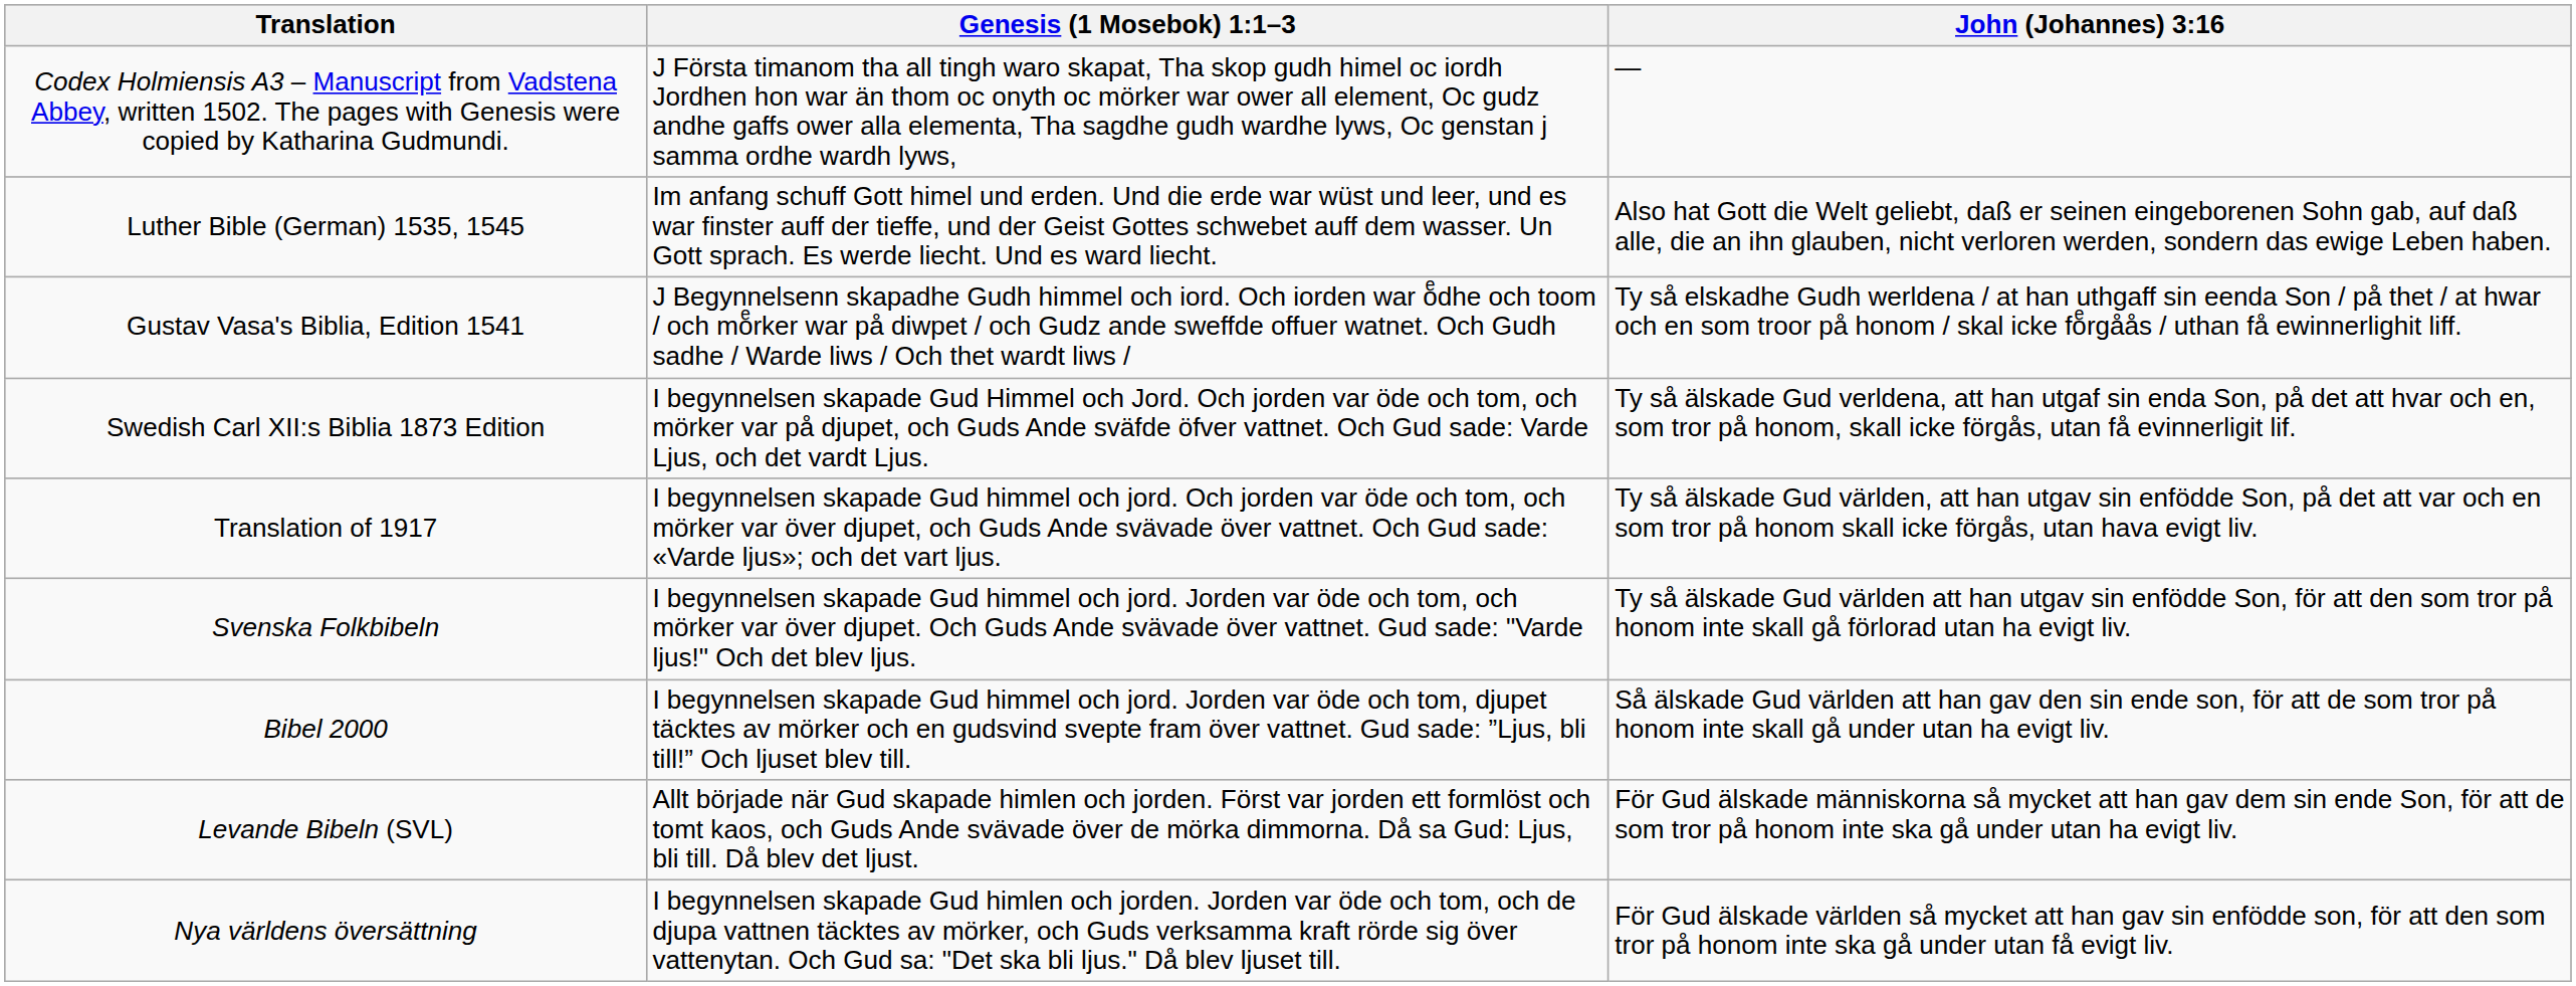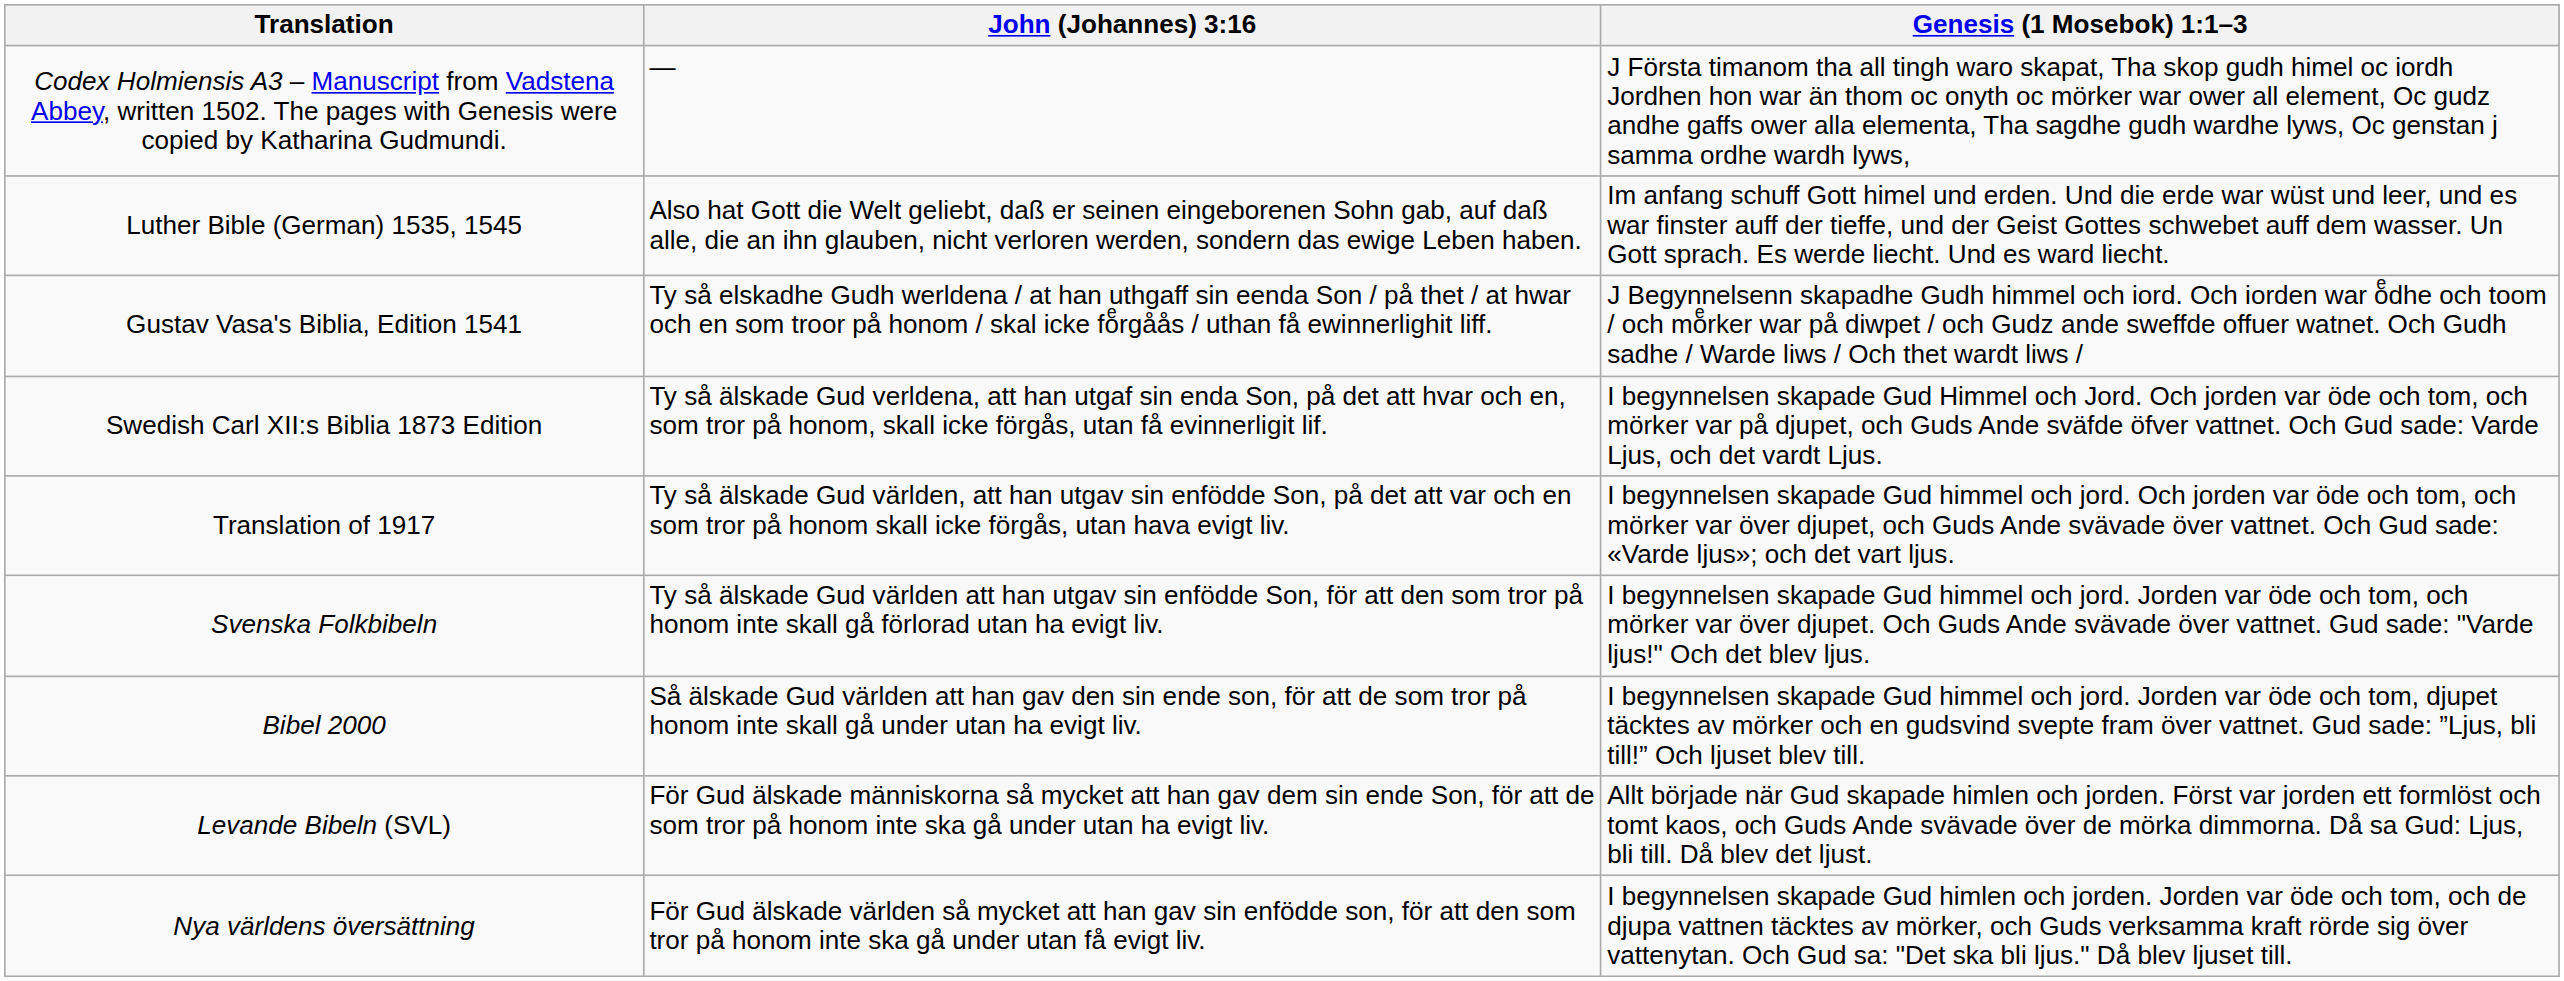columns swapped: Genesis (1 Mosebok) 1:1–3 <-> John (Johannes) 3:16
